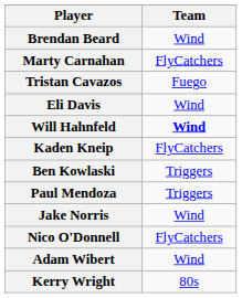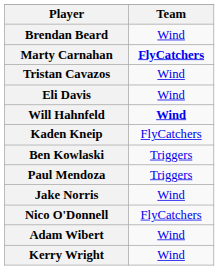Marty Carnahan | Team: normal -> bold
Tristan Cavazos | Team: Fuego -> Wind
Kerry Wright | Team: 80s -> Wind
